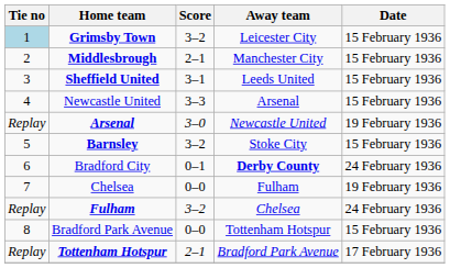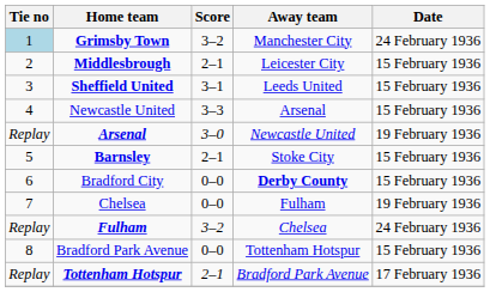Grimsby Town | Away team: Leicester City -> Manchester City
Grimsby Town | Date: 15 February 1936 -> 24 February 1936
Middlesbrough | Away team: Manchester City -> Leicester City
Barnsley | Score: 3–2 -> 2–1
Bradford City | Score: 0–1 -> 0–0
Bradford City | Date: 24 February 1936 -> 15 February 1936
